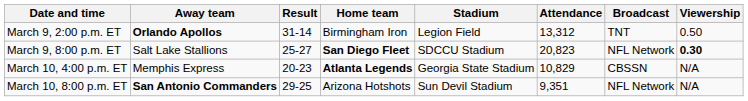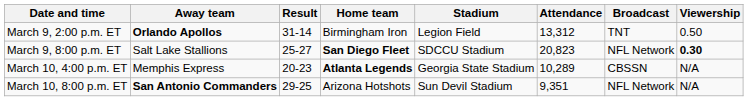March 10, 4:00 p.m. ET | Attendance: 10,829 -> 10,289
